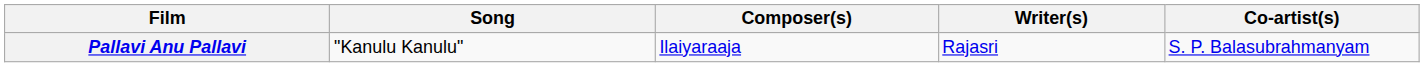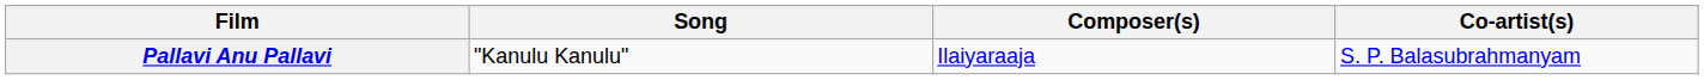- column: Writer(s) | Rajasri
